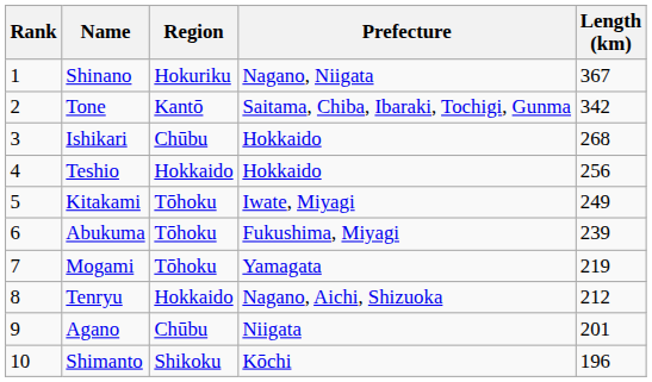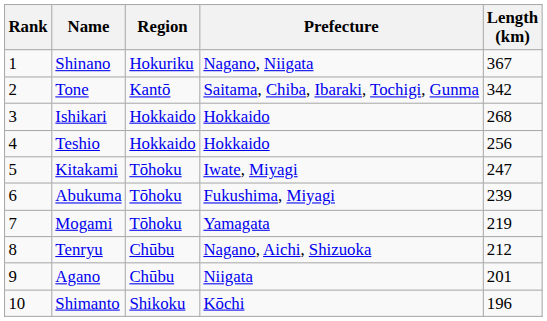Ishikari | Region: Chūbu -> Hokkaido
Kitakami | Length (km): 249 -> 247
Tenryu | Region: Hokkaido -> Chūbu
